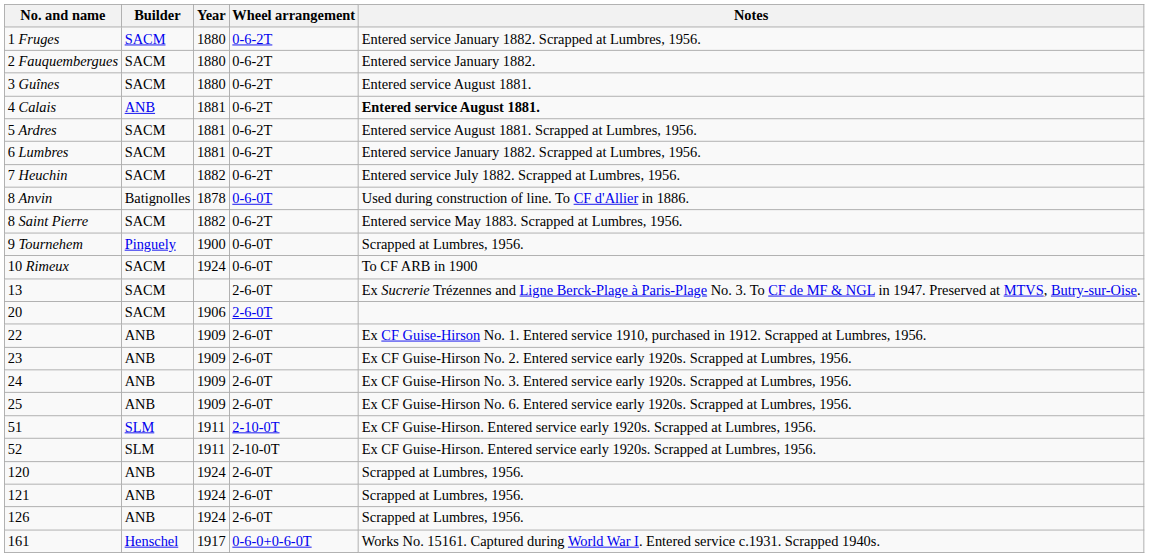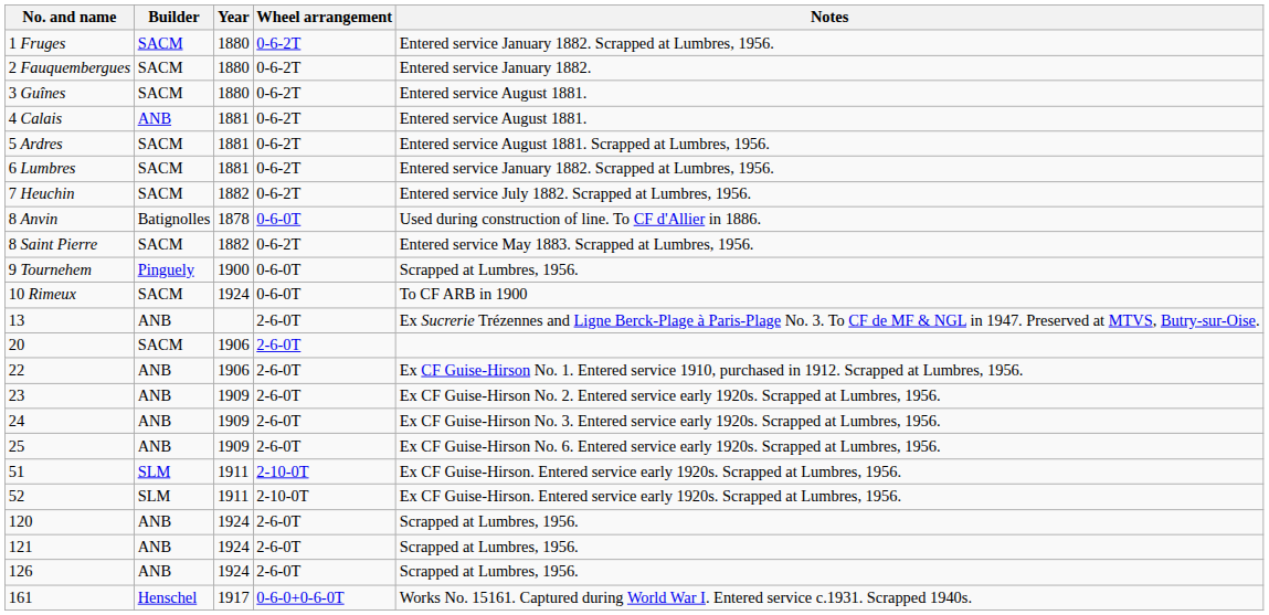4 Calais | Notes: bold -> normal
13 | Builder: SACM -> ANB
22 | Year: 1909 -> 1906
